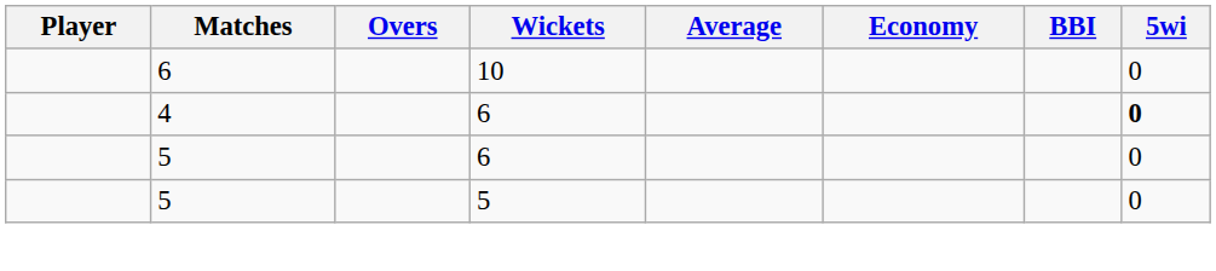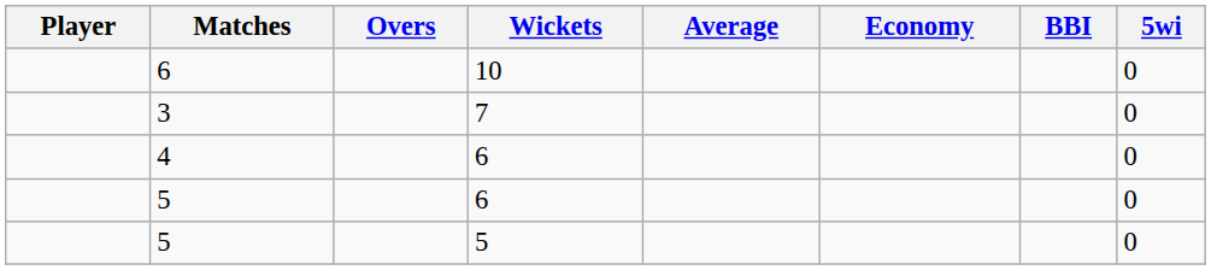+ row: 3 | 7 | 0
4 | 5wi: bold -> normal
